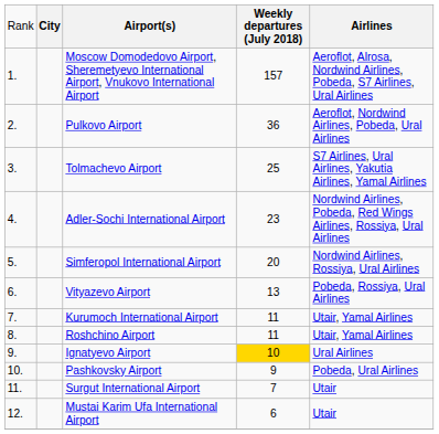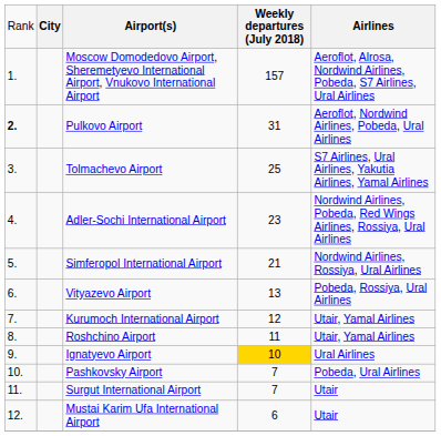Pulkovo Airport | column 1: normal -> bold
Pulkovo Airport | column 4: 36 -> 31
Simferopol International Airport | column 4: 20 -> 21
Kurumoch International Airport | column 4: 11 -> 12
Pashkovsky Airport | column 4: 9 -> 7
